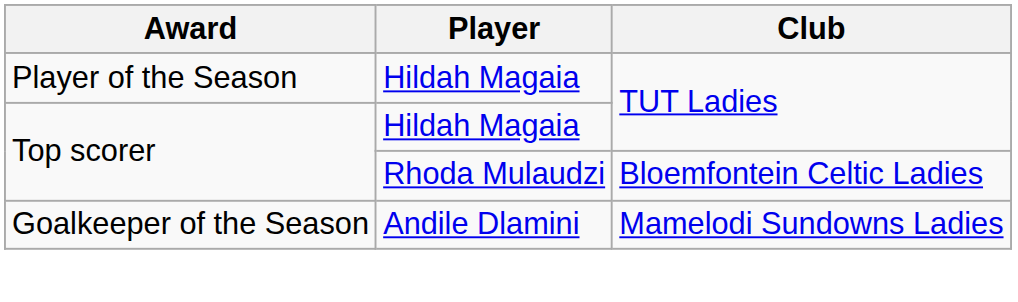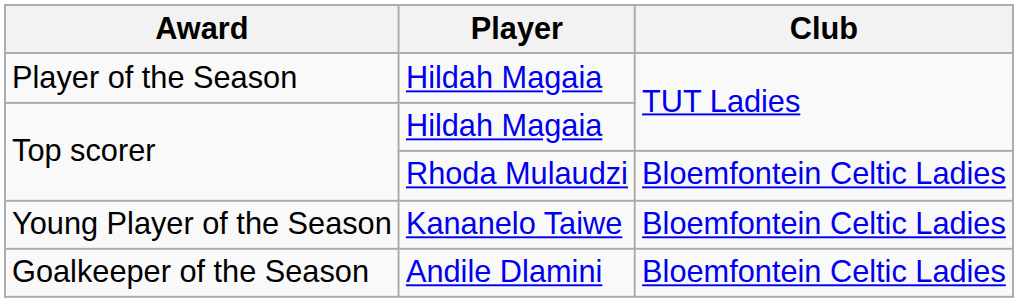+ row: Young Player of the Season | Kananelo Taiwe | Bloemfontein Celtic Ladies
Goalkeeper of the Season | Club: Mamelodi Sundowns Ladies -> Bloemfontein Celtic Ladies
